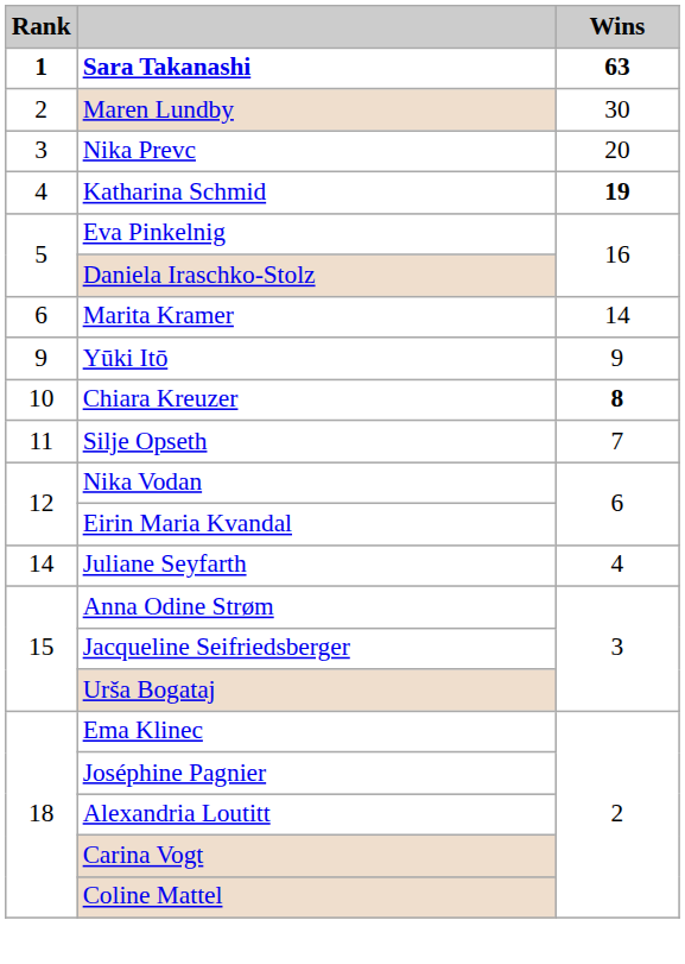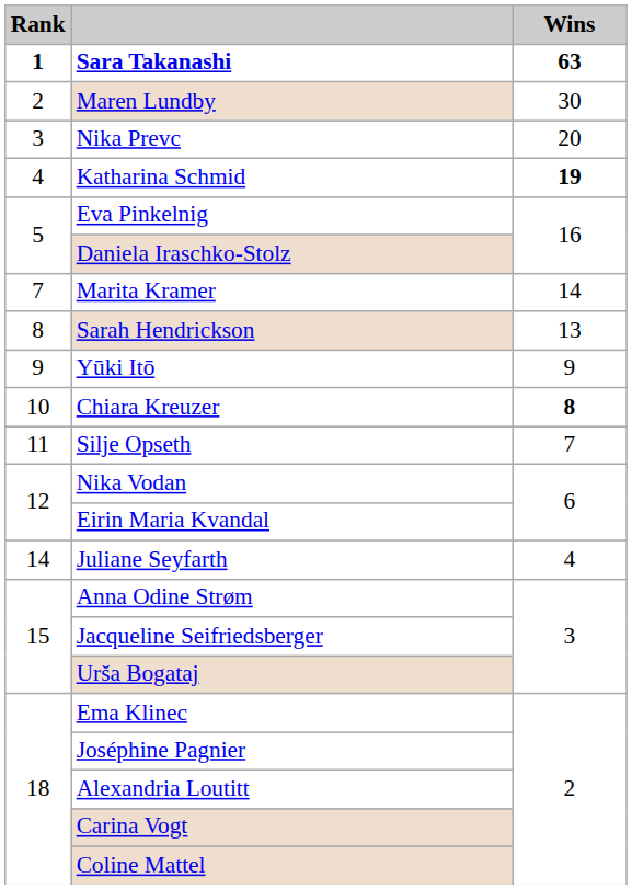Marita Kramer | Rank: 6 -> 7
+ row: 8 | Sarah Hendrickson | 13
